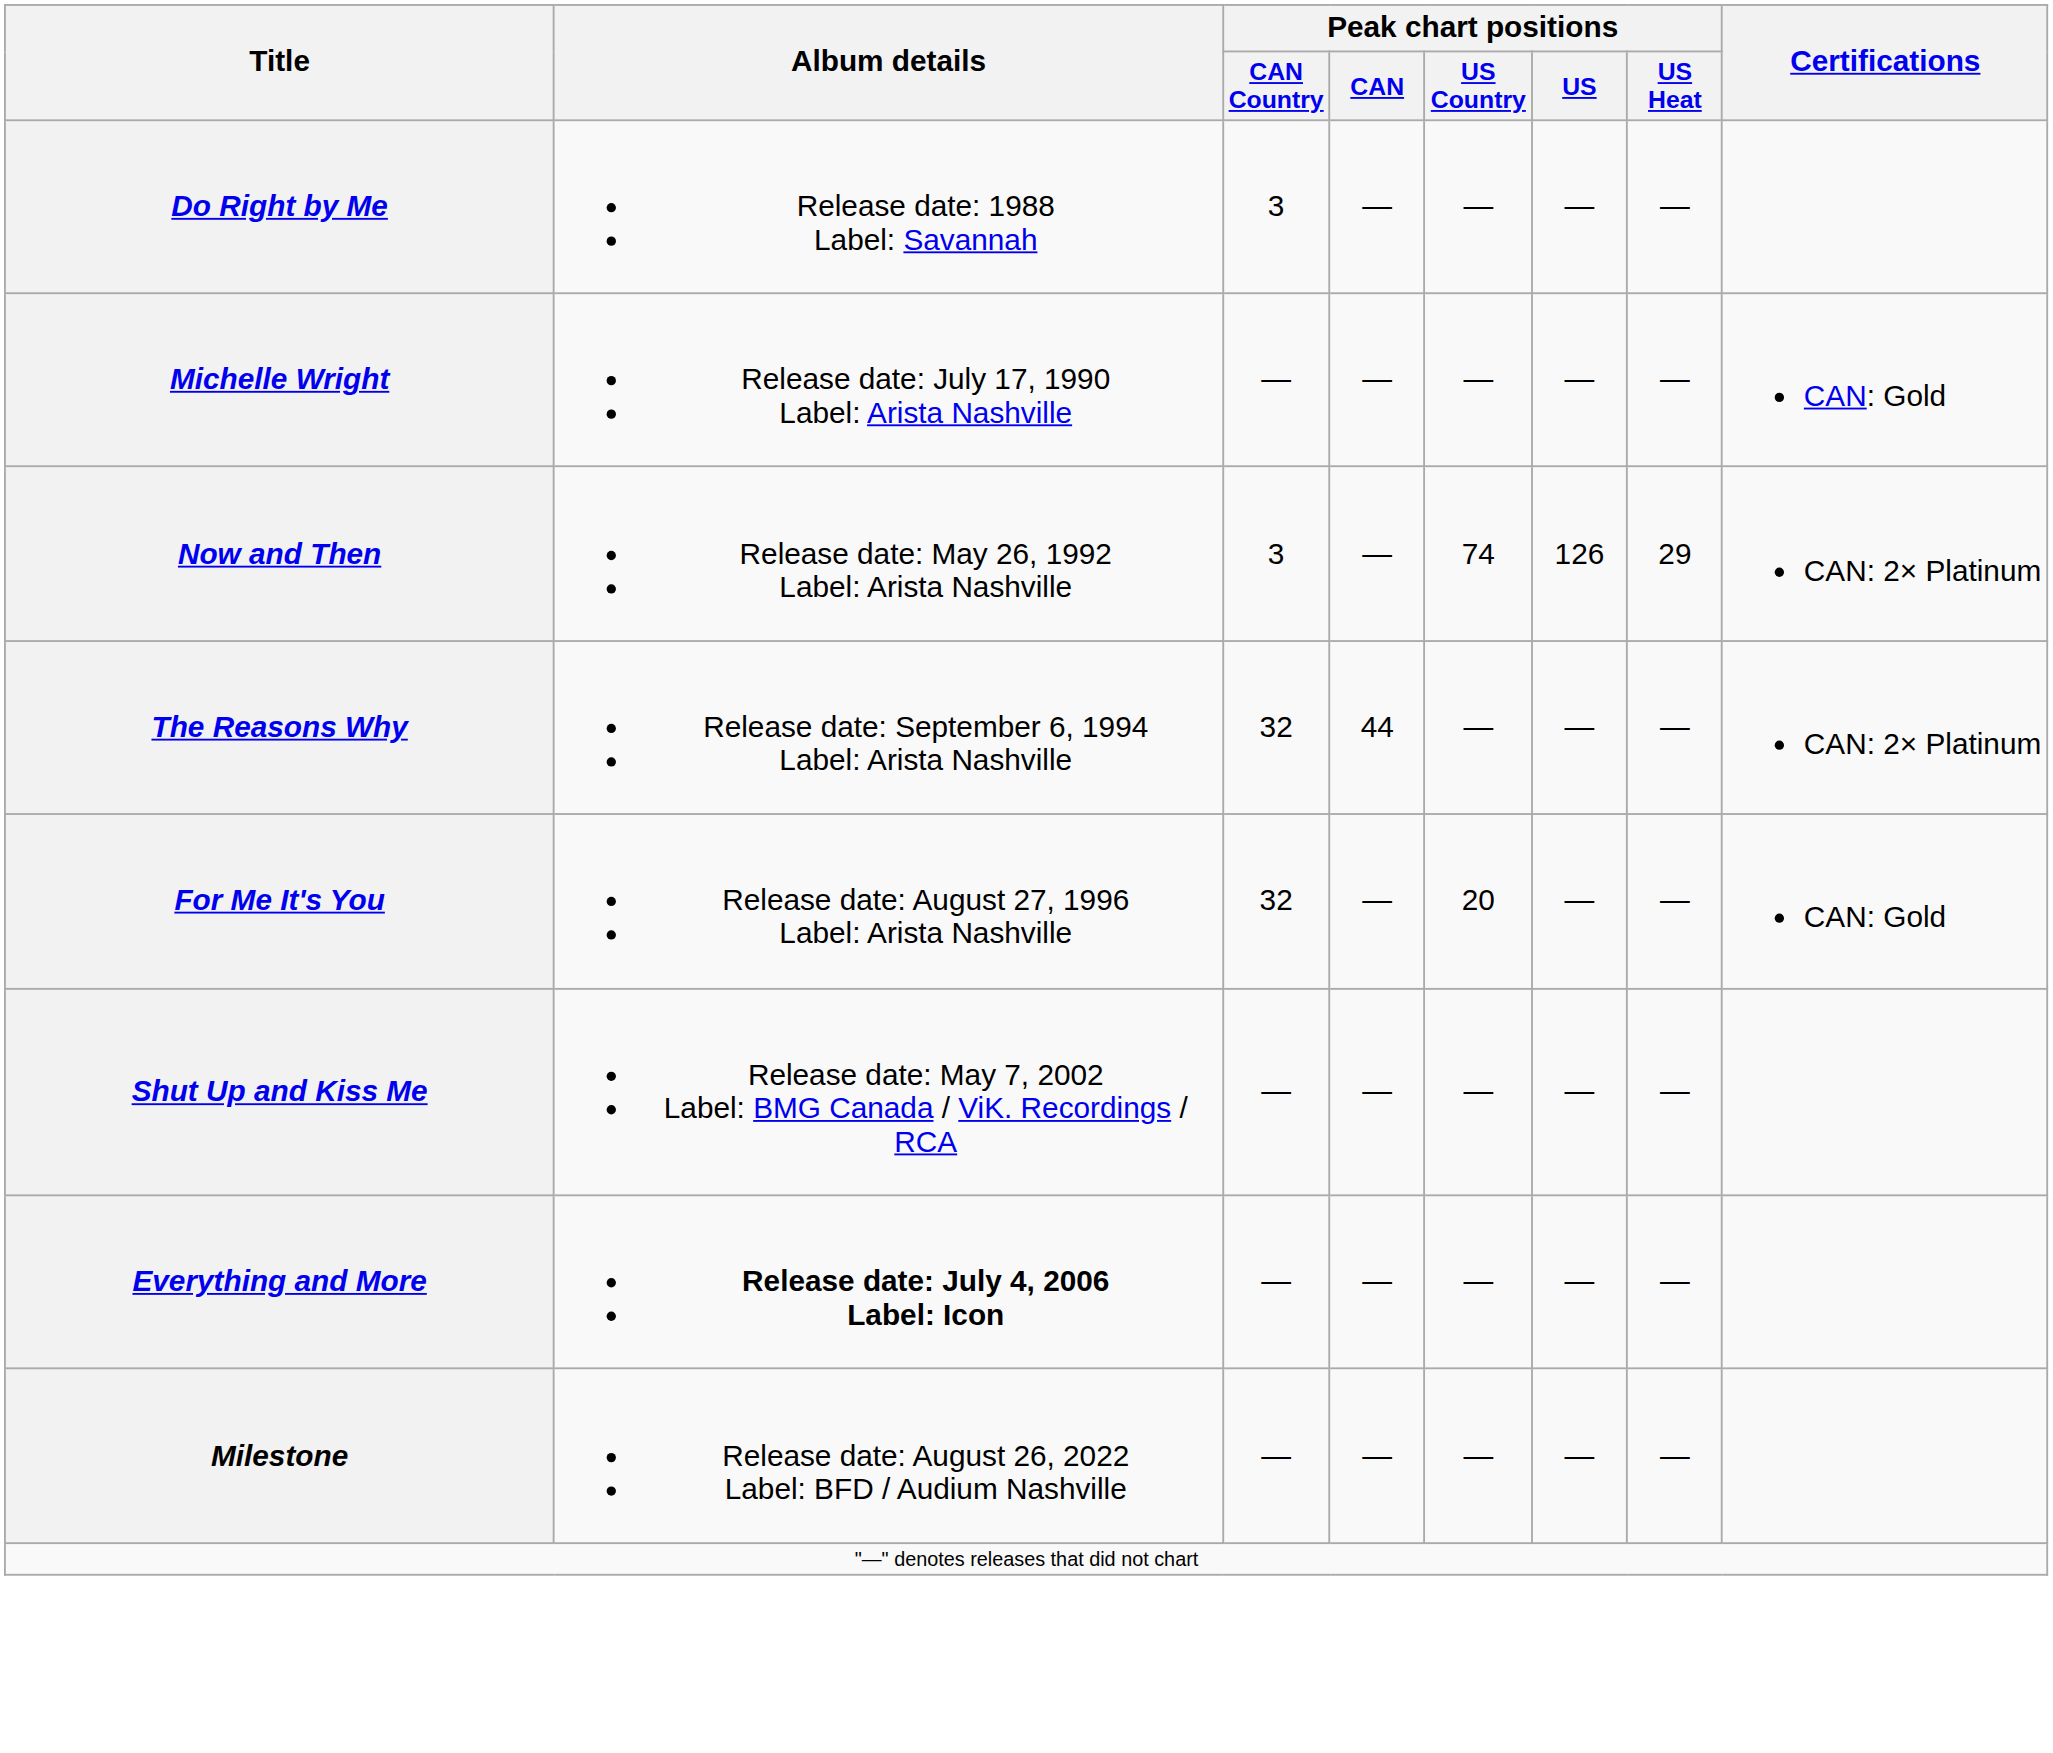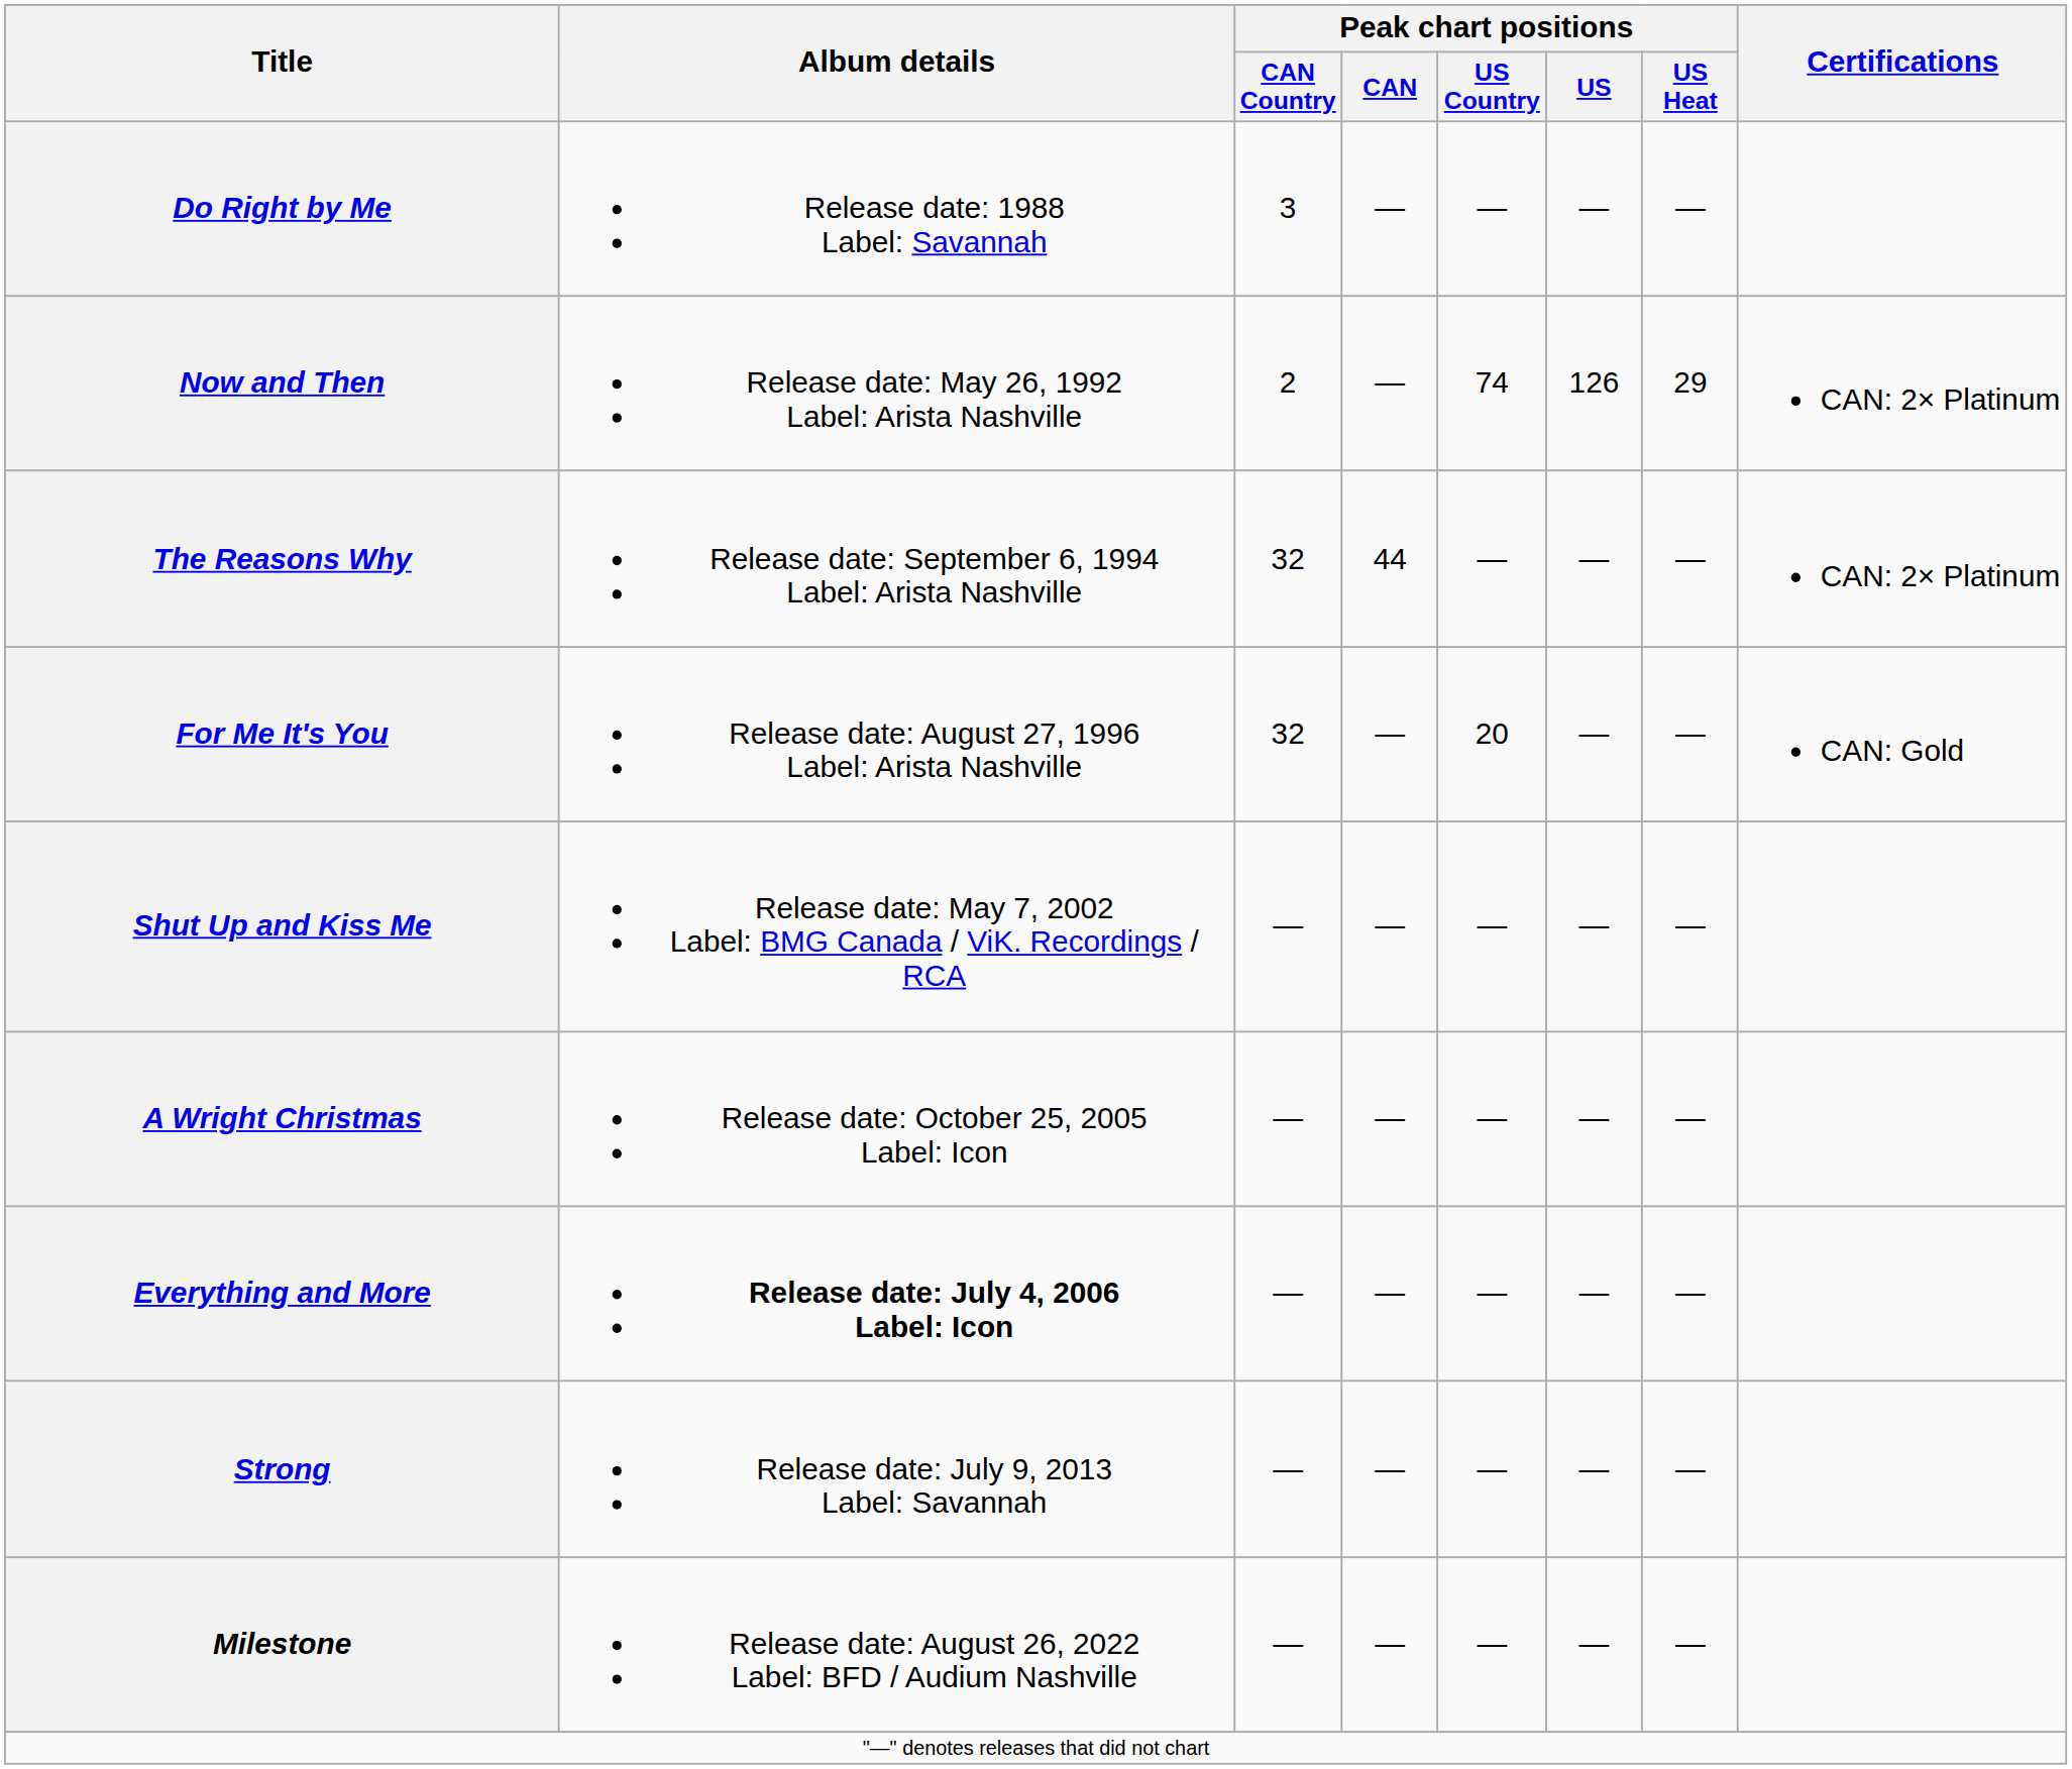- row: Michelle Wright | Release date: July 17, 1990 Label: Arista Nashville | — | — | — | — | — | CAN: Gold
Now and Then | Peak chart positions / CAN Country: 3 -> 2
+ row: A Wright Christmas | Release date: October 25, 2005 Label: Icon | — | — | — | — | —
+ row: Strong | Release date: July 9, 2013 Label: Savannah | — | — | — | — | —
